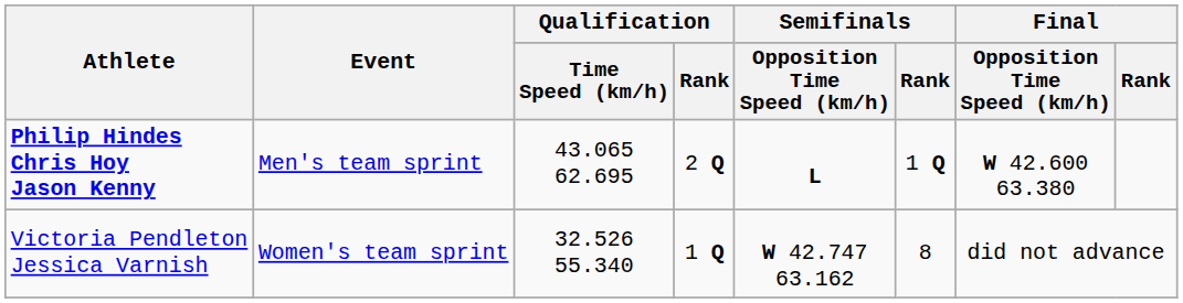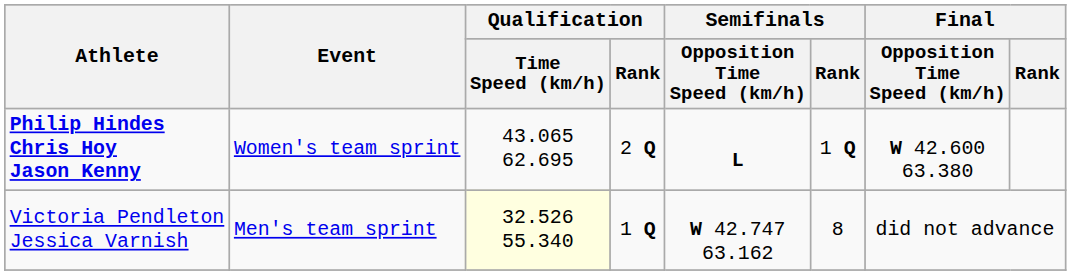Philip Hindes Chris Hoy Jason Kenny | Event: Men's team sprint -> Women's team sprint
Victoria Pendleton Jessica Varnish | Event: Women's team sprint -> Men's team sprint
Victoria Pendleton Jessica Varnish | Qualification / Time Speed (km/h): no background -> lightyellow background
